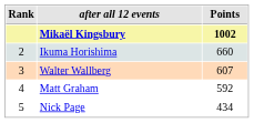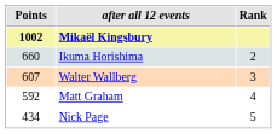columns swapped: Rank <-> Points
